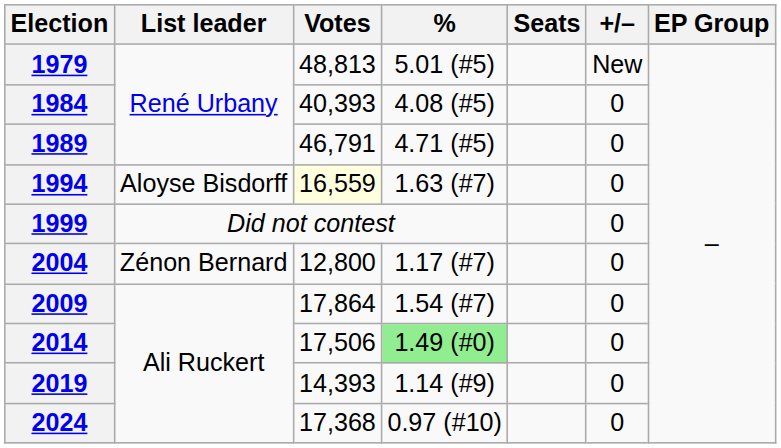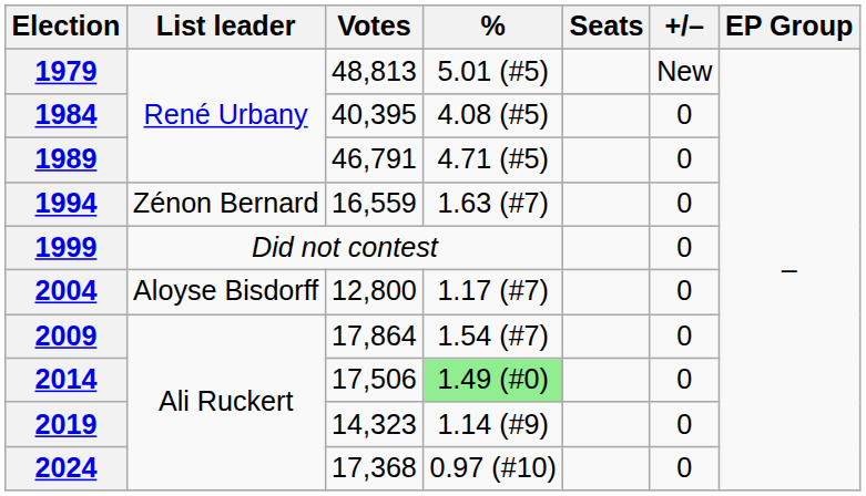1984 | Votes: 40,393 -> 40,395
1994 | List leader: Aloyse Bisdorff -> Zénon Bernard
1994 | Votes: lightyellow background -> no background
2004 | List leader: Zénon Bernard -> Aloyse Bisdorff
2019 | Votes: 14,393 -> 14,323
